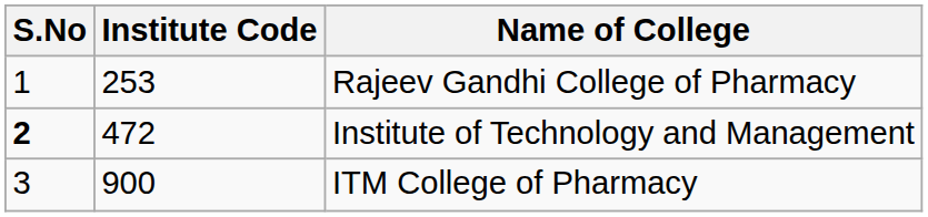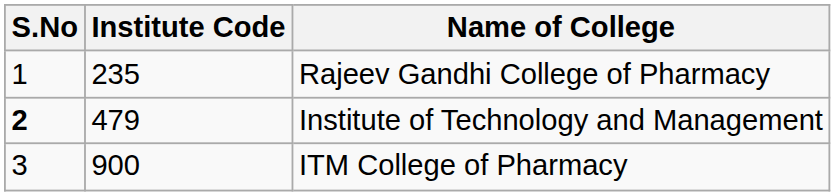Rajeev Gandhi College of Pharmacy | Institute Code: 253 -> 235
Institute of Technology and Management | Institute Code: 472 -> 479
